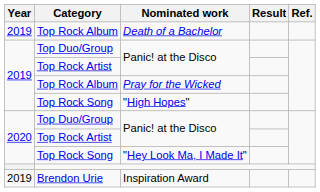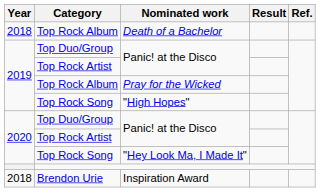Death of a Bachelor | Year: 2019 -> 2018
Inspiration Award | Year: 2019 -> 2018
